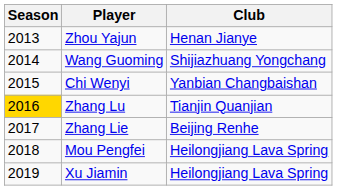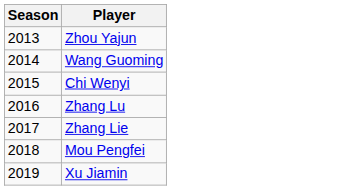- column: Club | Henan Jianye | Shijiazhuang Yongchang | Yanbian Changbaishan | Tianjin Quanjian | Beijing Renhe | Heilongjiang Lava Spring | Heilongjiang Lava Spring
Zhang Lu | Season: gold background -> no background
